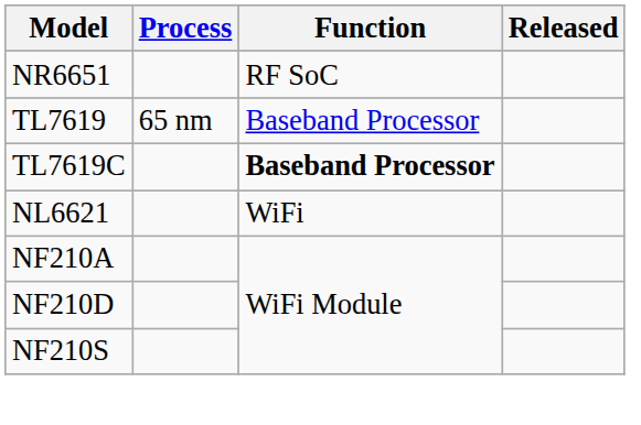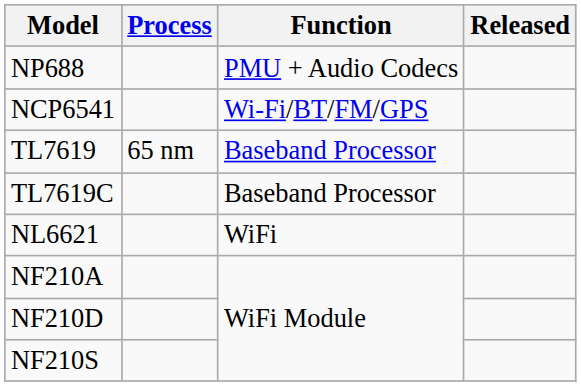- row: NR6651 | RF SoC
+ row: NP688 | PMU + Audio Codecs
+ row: NCP6541 | Wi-Fi/BT/FM/GPS
TL7619C | Function: bold -> normal
